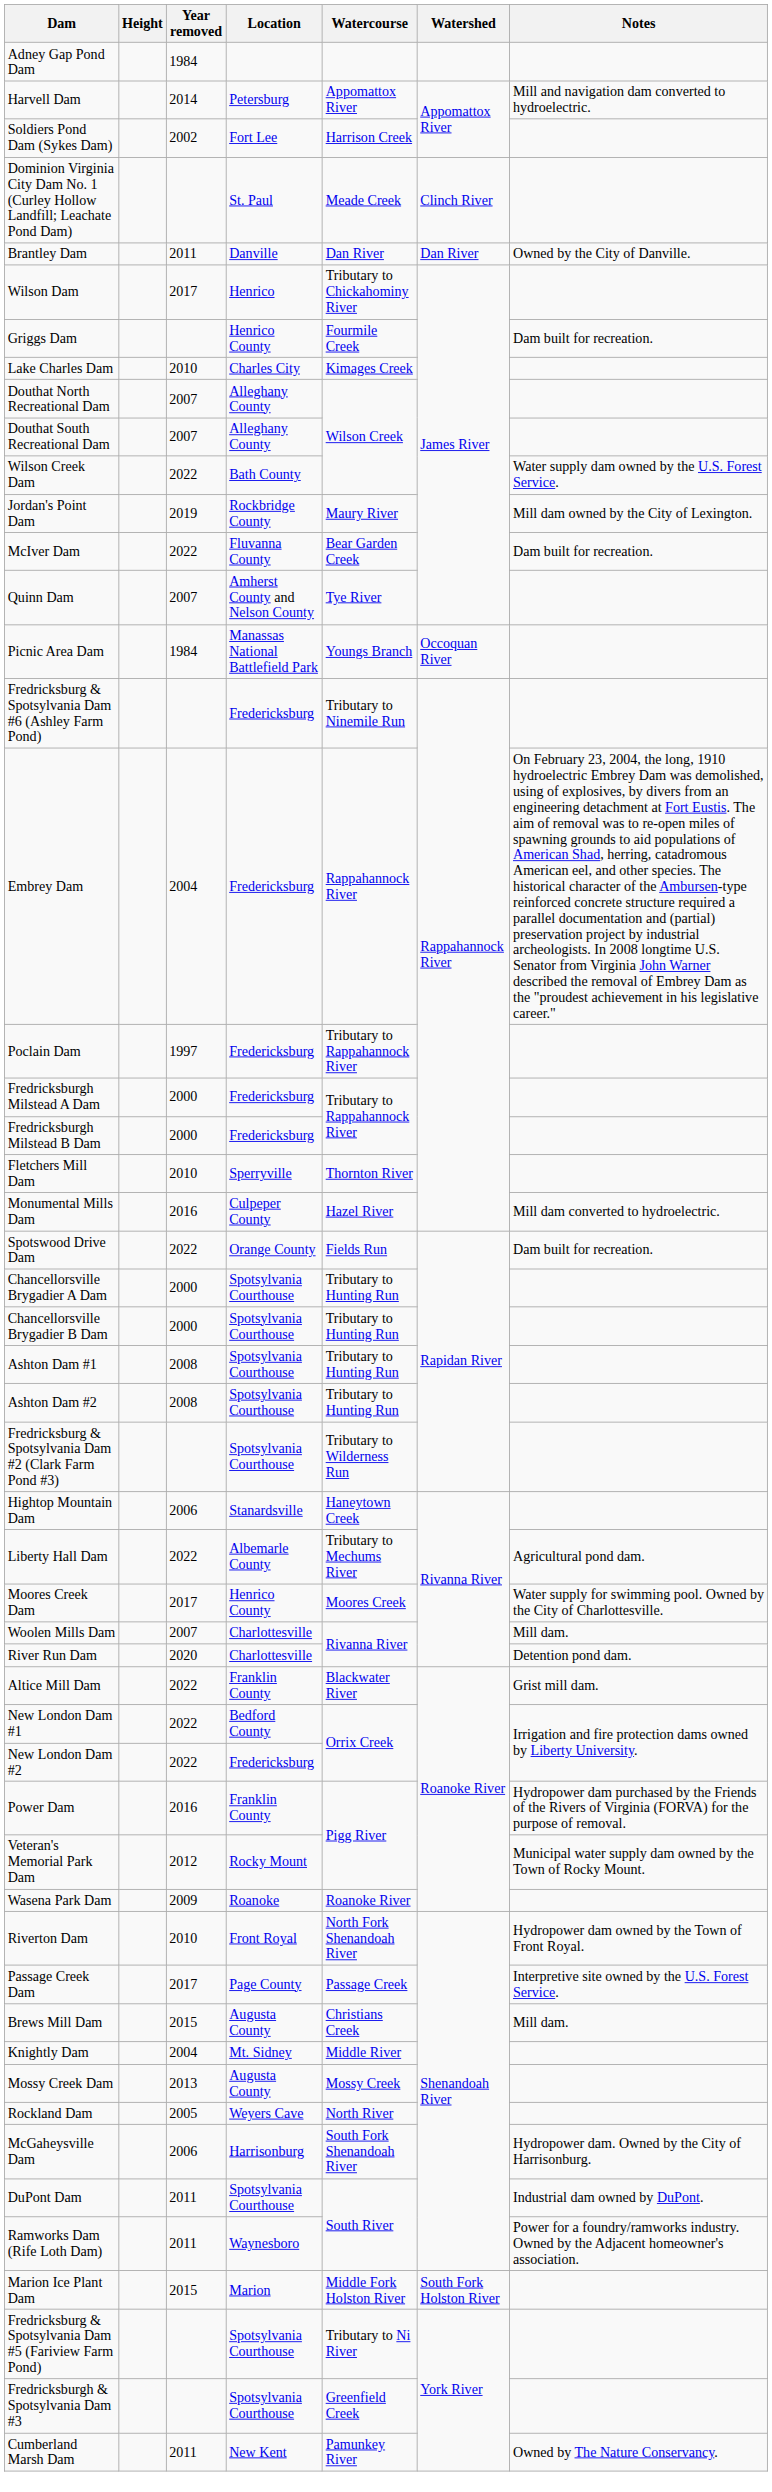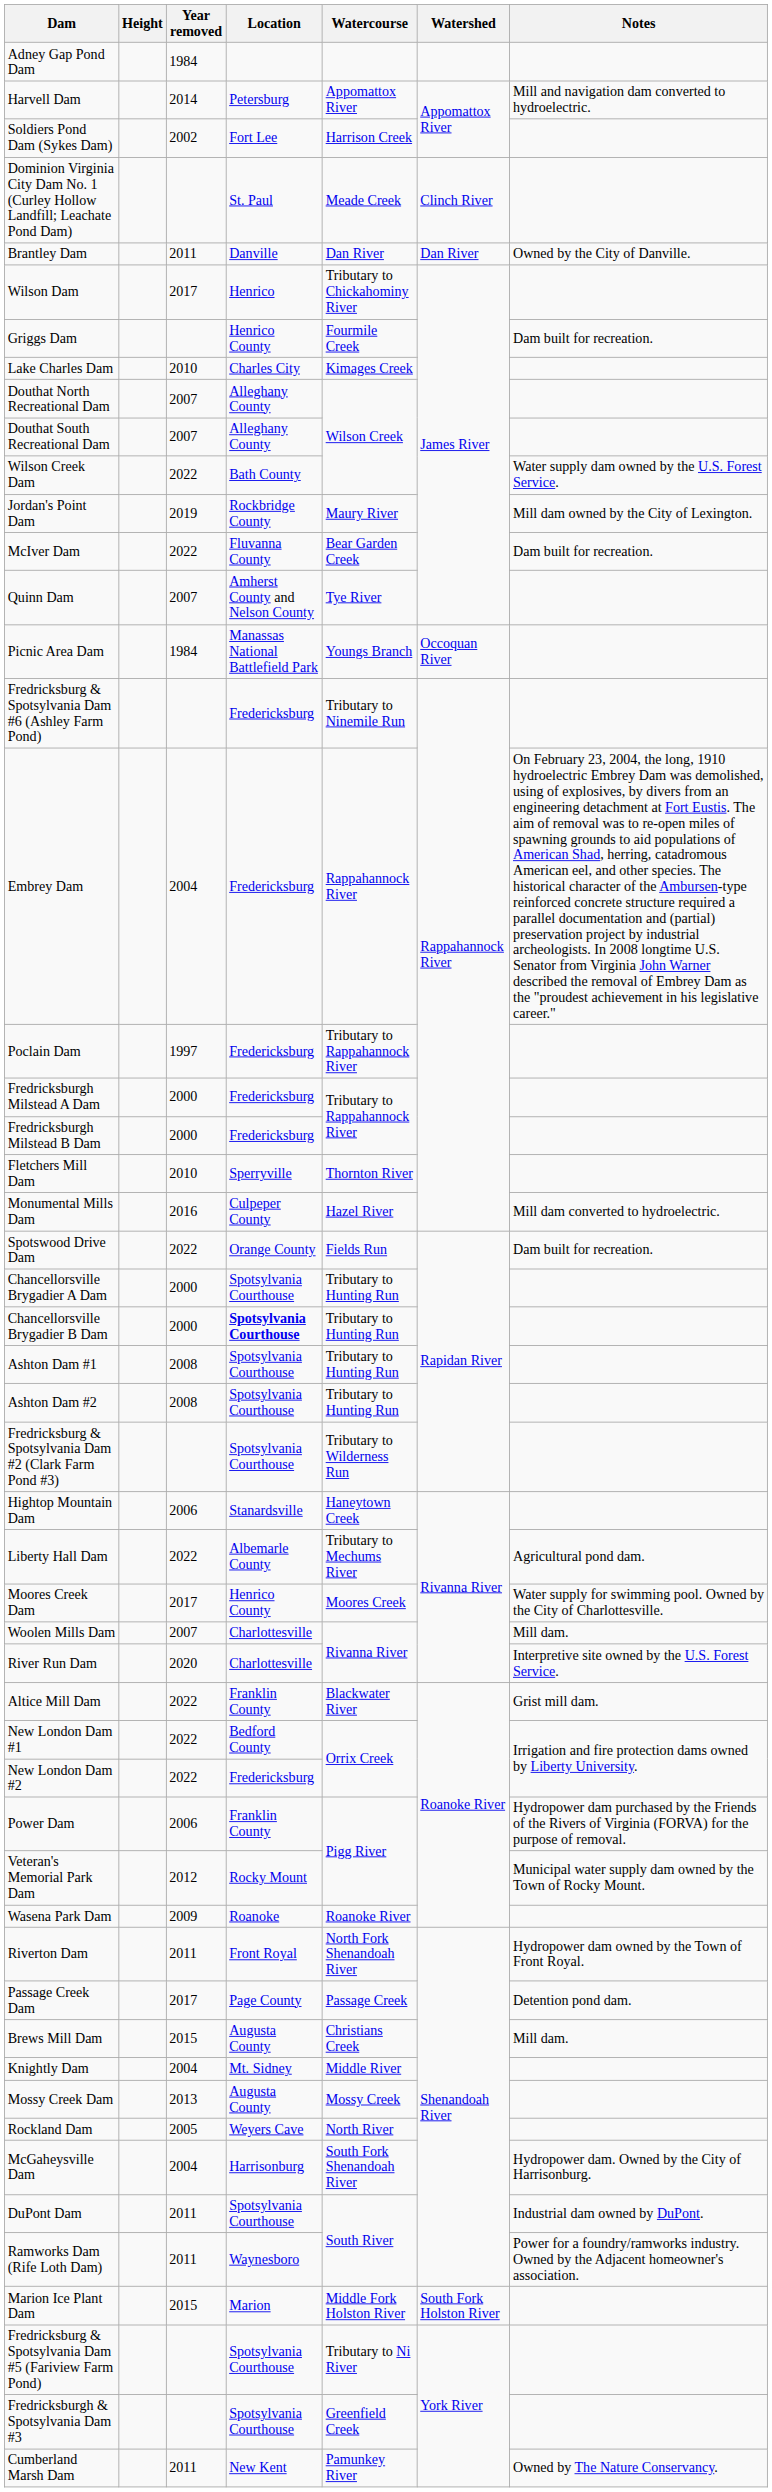Chancellorsville Brygadier B Dam | Location: normal -> bold
River Run Dam | Notes: Detention pond dam. -> Interpretive site owned by the U.S. Forest Service.
Power Dam | Year removed: 2016 -> 2006
Riverton Dam | Year removed: 2010 -> 2011
Passage Creek Dam | Notes: Interpretive site owned by the U.S. Forest Service. -> Detention pond dam.
McGaheysville Dam | Year removed: 2006 -> 2004
